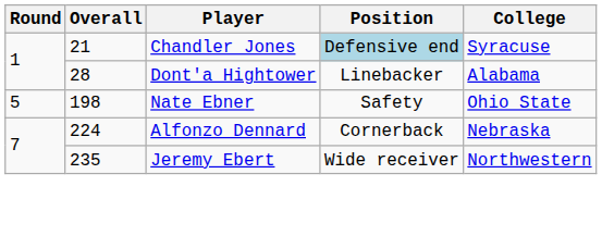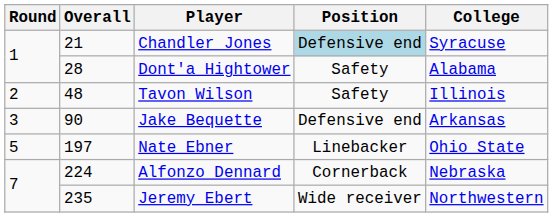Dont'a Hightower | Position: Linebacker -> Safety
+ row: 2 | 48 | Tavon Wilson | Safety | Illinois
+ row: 3 | 90 | Jake Bequette | Defensive end | Arkansas
Nate Ebner | Overall: 198 -> 197
Nate Ebner | Position: Safety -> Linebacker
